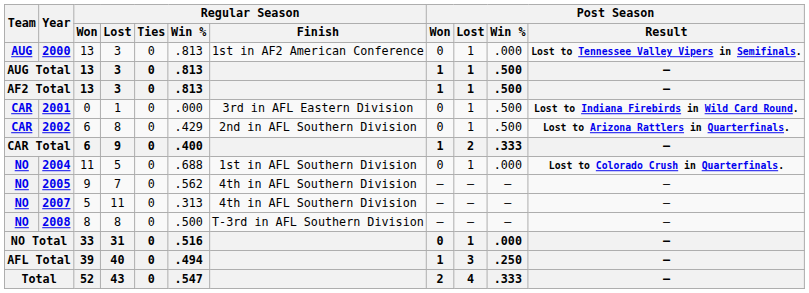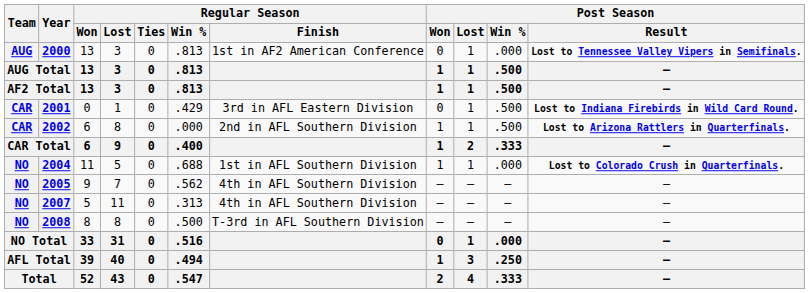2001 | Regular Season / Win %: .000 -> .429
2002 | Regular Season / Win %: .429 -> .000
2002 | Post Season / Won: 0 -> 1
2004 | Post Season / Won: 0 -> 1
